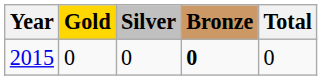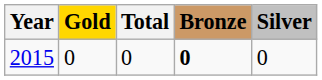columns swapped: Silver <-> Total
